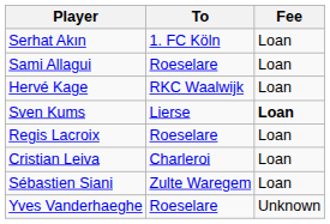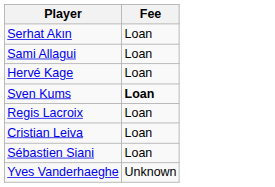- column: To | 1. FC Köln | Roeselare | RKC Waalwijk | Lierse | Roeselare | Charleroi | Zulte Waregem | Roeselare
